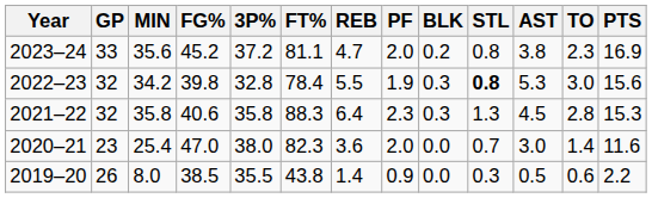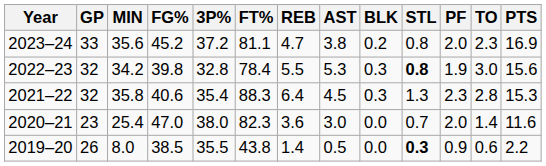columns swapped: AST <-> PF
2021–22 | 3P%: 35.8 -> 35.4
2019–20 | STL: normal -> bold
